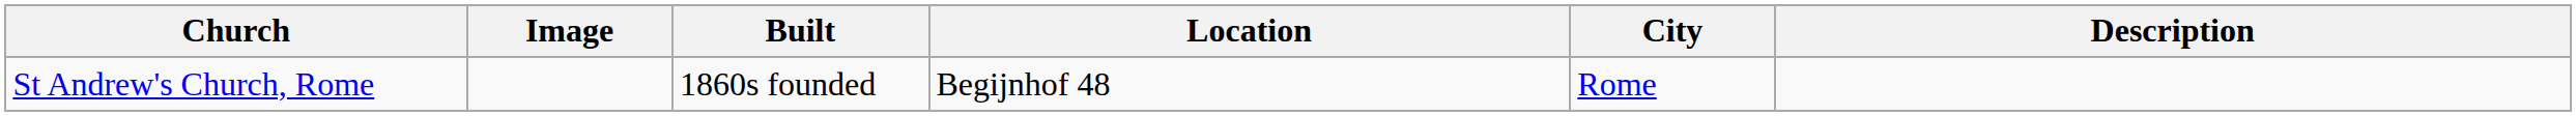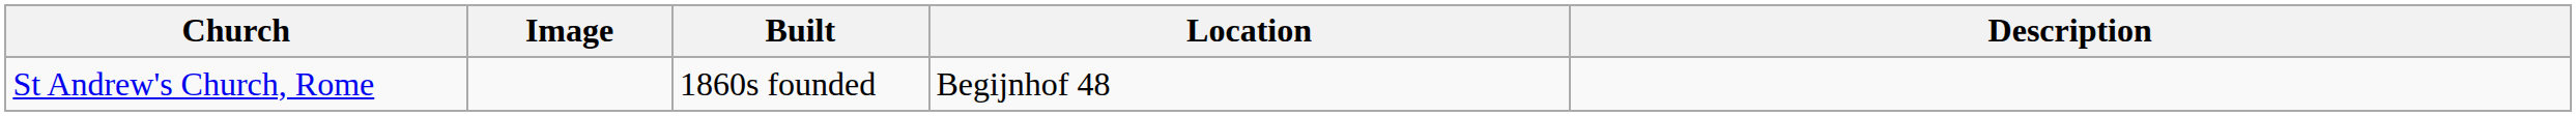- column: City | Rome
